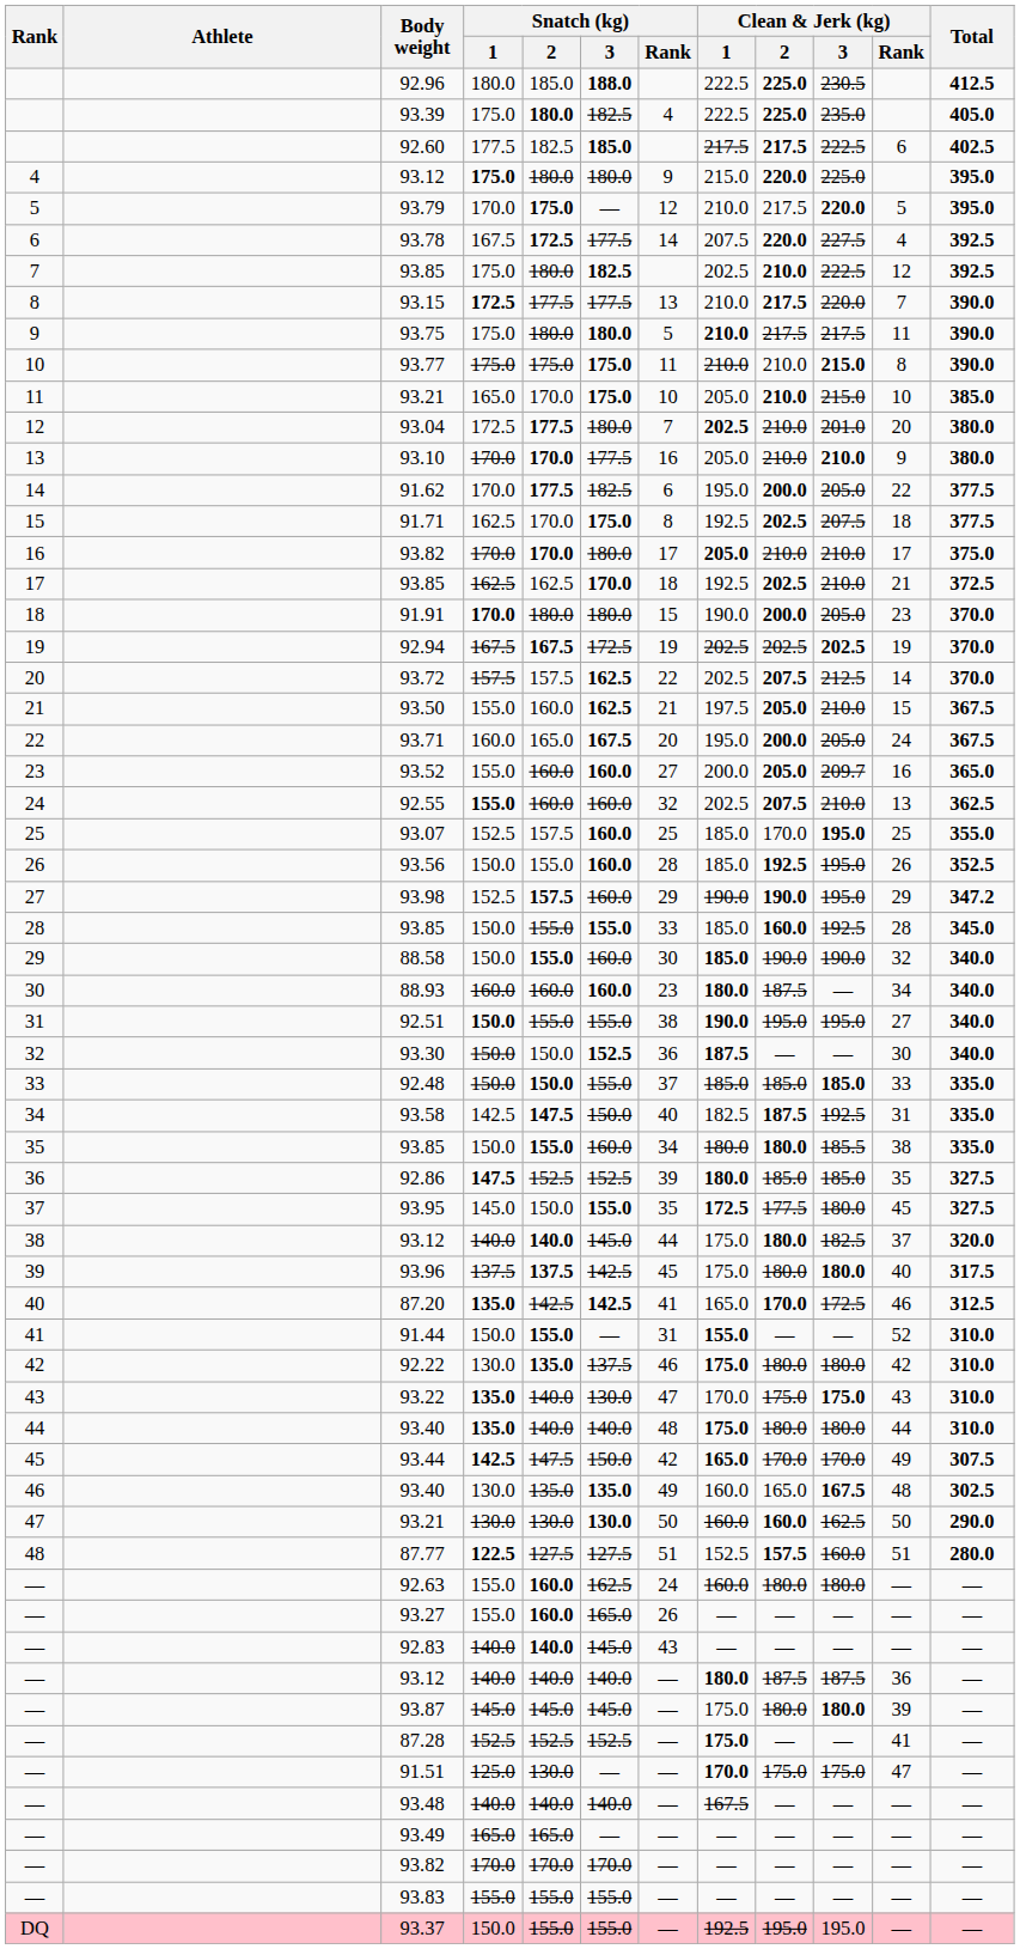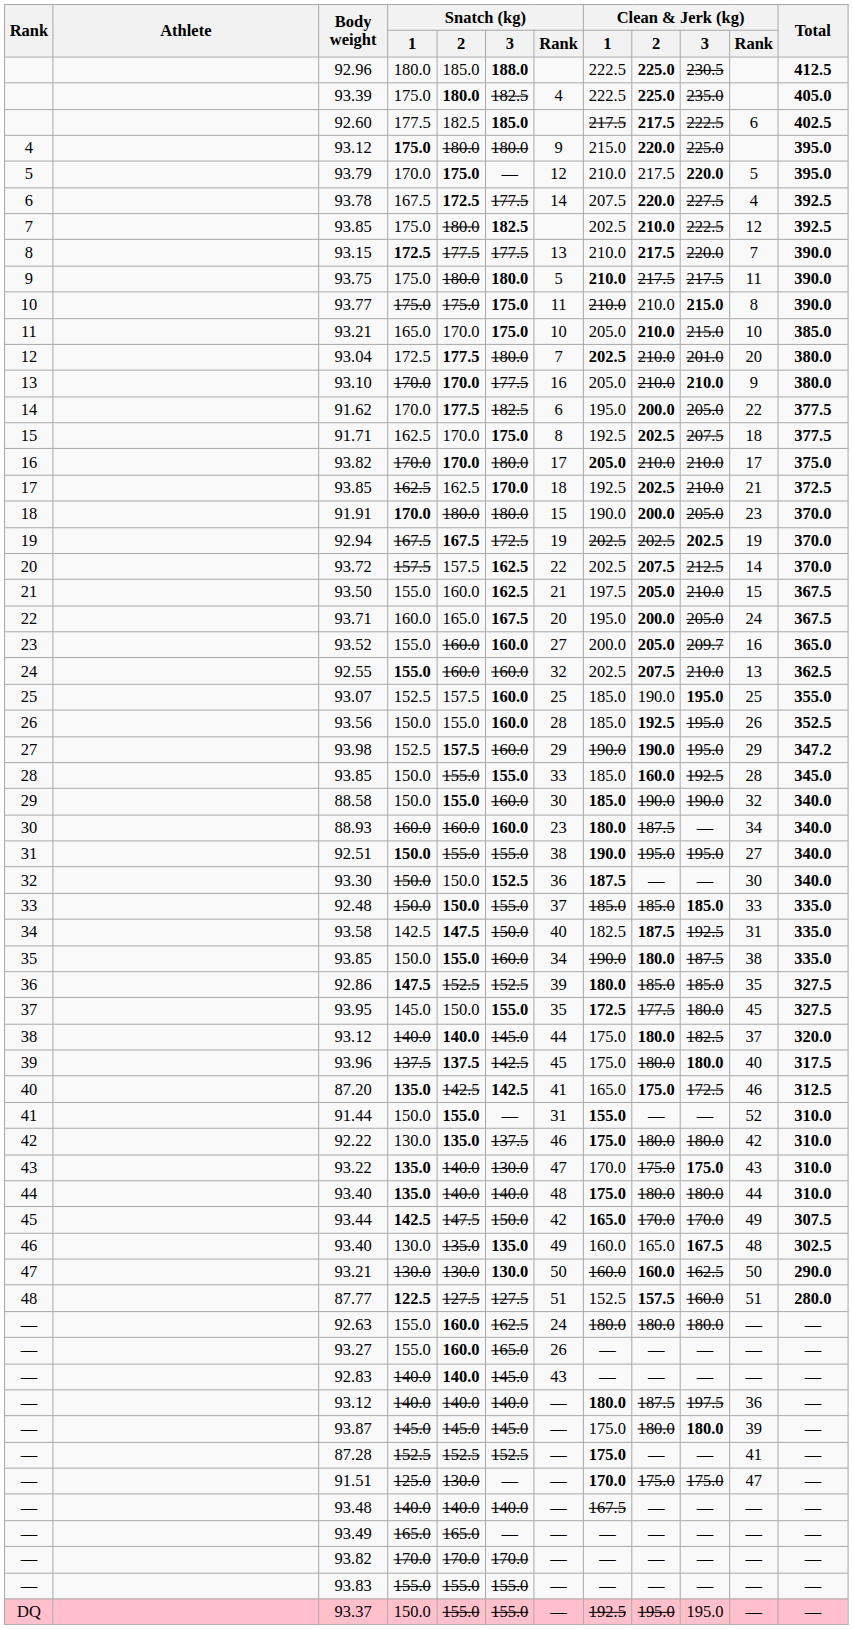93.07 | Clean & Jerk (kg) / 2: 170.0 -> 190.0
35 / 93.85 | Clean & Jerk (kg) / 1: 180.0 -> 190.0
35 / 93.85 | Clean & Jerk (kg) / 3: 185.5 -> 187.5
87.20 | Clean & Jerk (kg) / 2: 170.0 -> 175.0
92.63 | Clean & Jerk (kg) / 1: 160.0 -> 180.0
— / 93.12 | Clean & Jerk (kg) / 3: 187.5 -> 197.5
